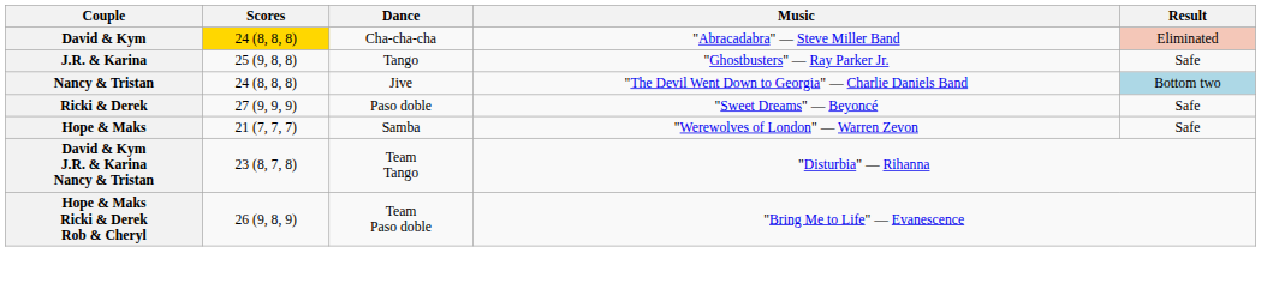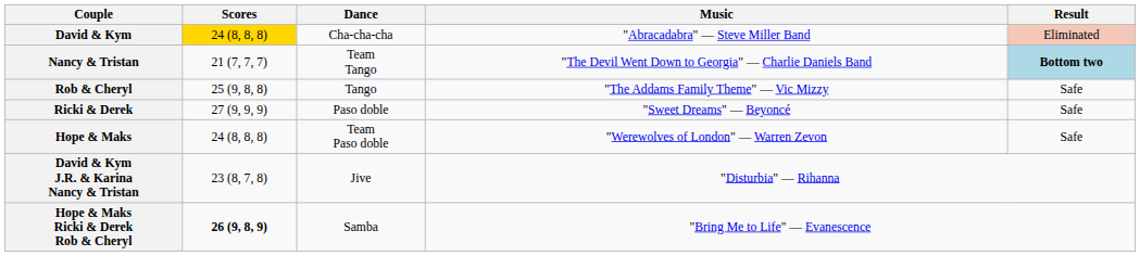- row: J.R. & Karina | 25 (9, 8, 8) | Tango | "Ghostbusters" — Ray Parker Jr. | Safe
Nancy & Tristan | Scores: 24 (8, 8, 8) -> 21 (7, 7, 7)
Nancy & Tristan | Dance: Jive -> Team Tango
Nancy & Tristan | Result: normal -> bold
+ row: Rob & Cheryl | 25 (9, 8, 8) | Tango | "The Addams Family Theme" — Vic Mizzy | Safe
Hope & Maks | Scores: 21 (7, 7, 7) -> 24 (8, 8, 8)
Hope & Maks | Dance: Samba -> Team Paso doble
David & Kym J.R. & Karina Nancy & Tristan | Dance: Team Tango -> Jive
Hope & Maks Ricki & Derek Rob & Cheryl | Scores: normal -> bold
Hope & Maks Ricki & Derek Rob & Cheryl | Dance: Team Paso doble -> Samba
